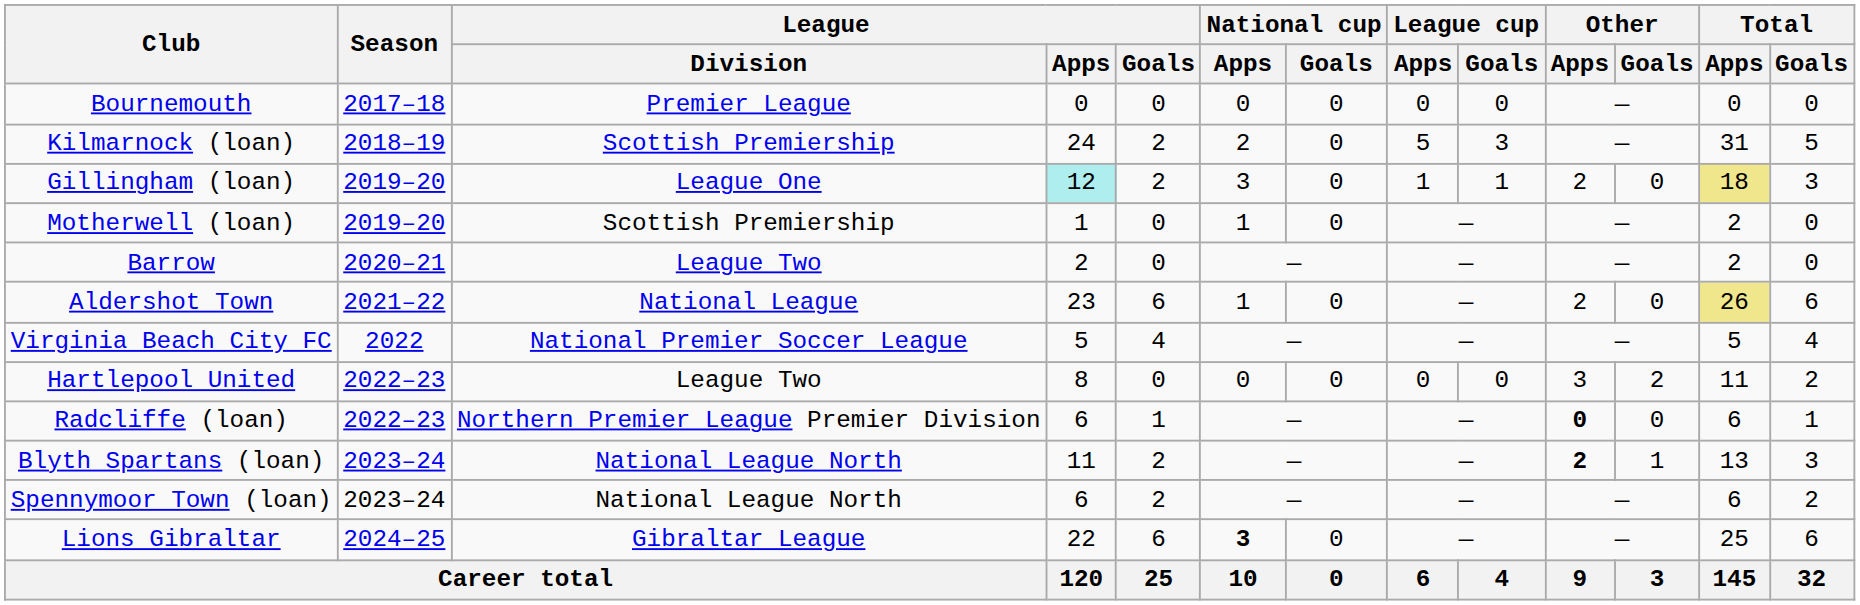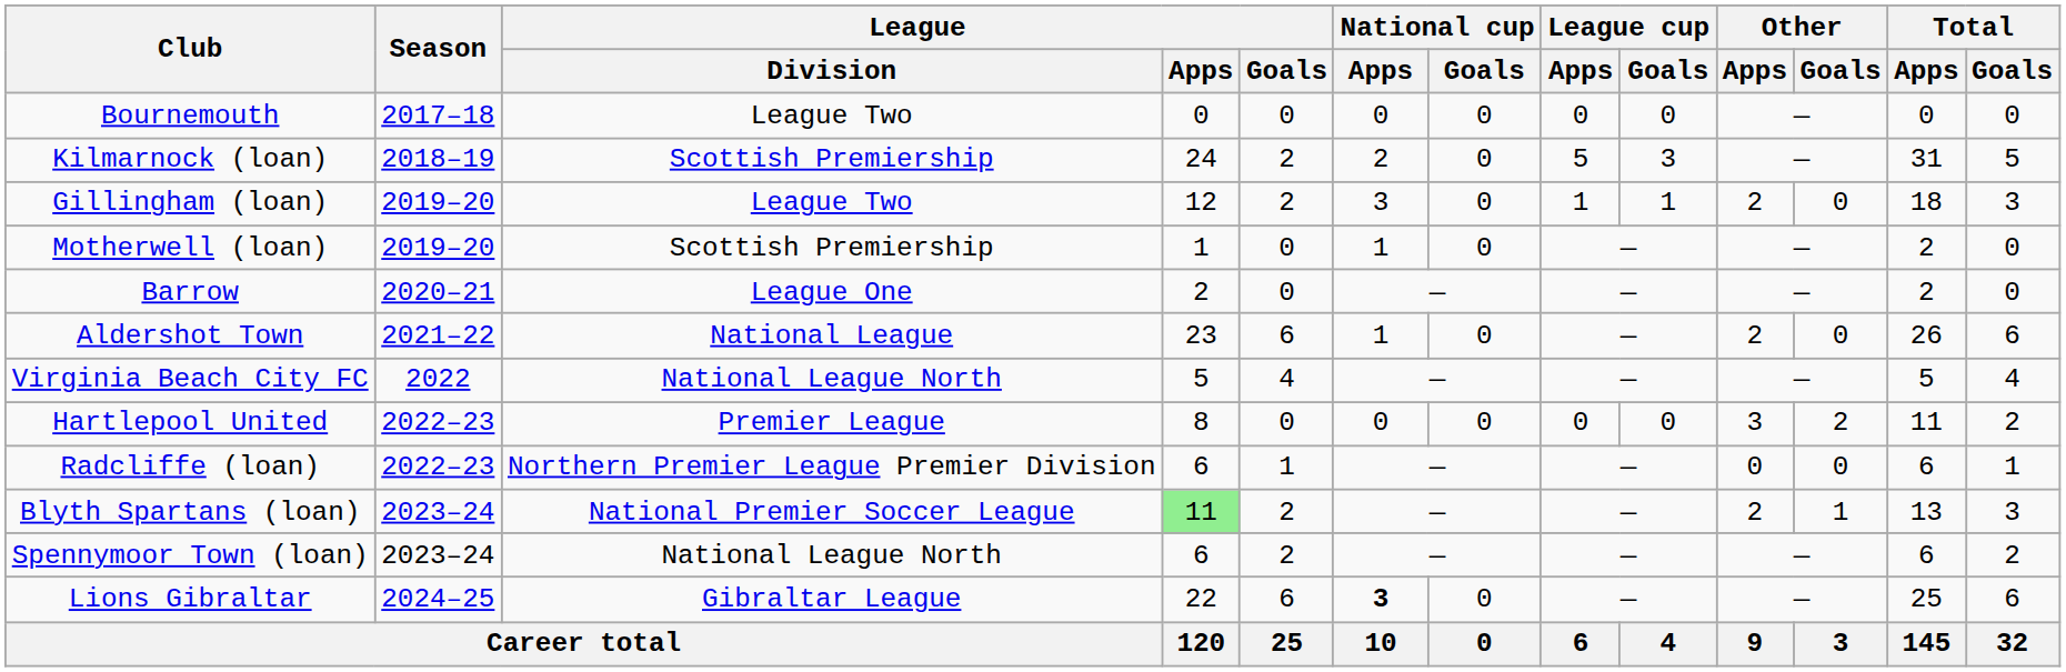Bournemouth | League / Division: Premier League -> League Two
Gillingham (loan) | League / Division: League One -> League Two
Gillingham (loan) | League / Apps: paleturquoise background -> no background
Gillingham (loan) | Total / Apps: khaki background -> no background
Barrow | League / Division: League Two -> League One
Aldershot Town | Total / Apps: khaki background -> no background
Virginia Beach City FC | League / Division: National Premier Soccer League -> National League North
Hartlepool United | League / Division: League Two -> Premier League
Radcliffe (loan) | Other / Apps: bold -> normal
Blyth Spartans (loan) | League / Division: National League North -> National Premier Soccer League
Blyth Spartans (loan) | League / Apps: no background -> lightgreen background
Blyth Spartans (loan) | Other / Apps: bold -> normal
